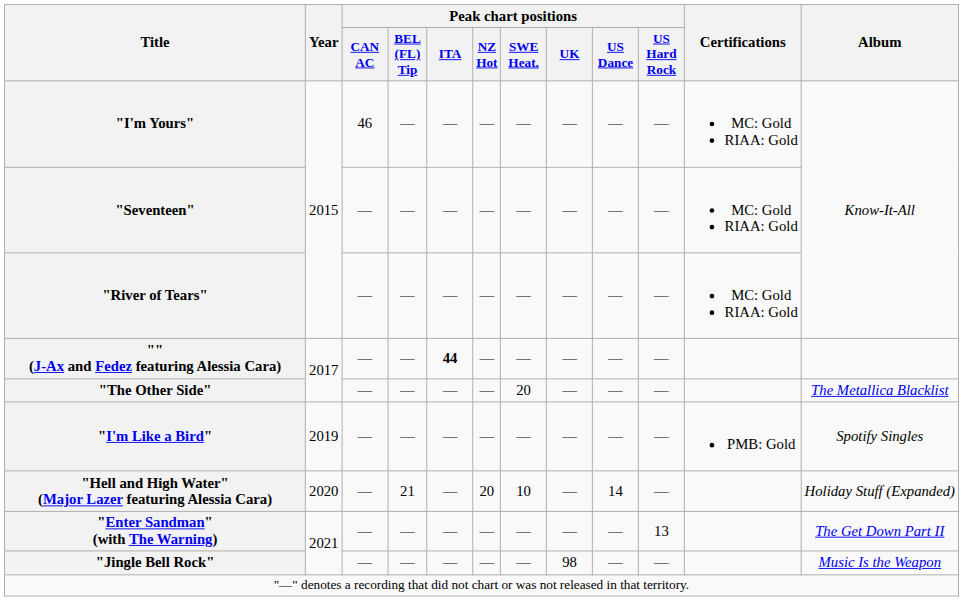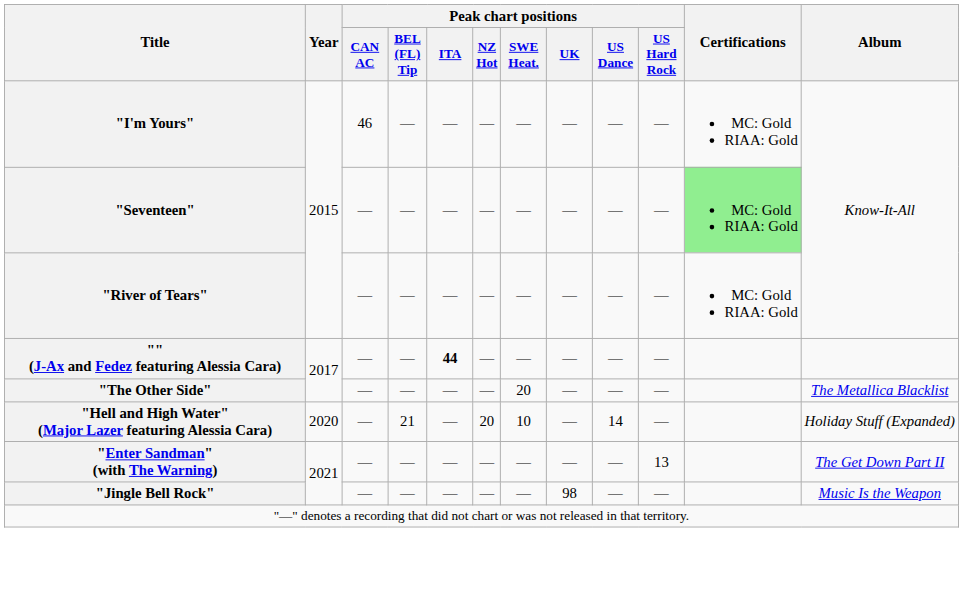"Seventeen" | Certifications: no background -> lightgreen background
- row: "I'm Like a Bird" | 2019 | — | — | — | — | — | — | — | — | PMB: Gold | Spotify Singles
